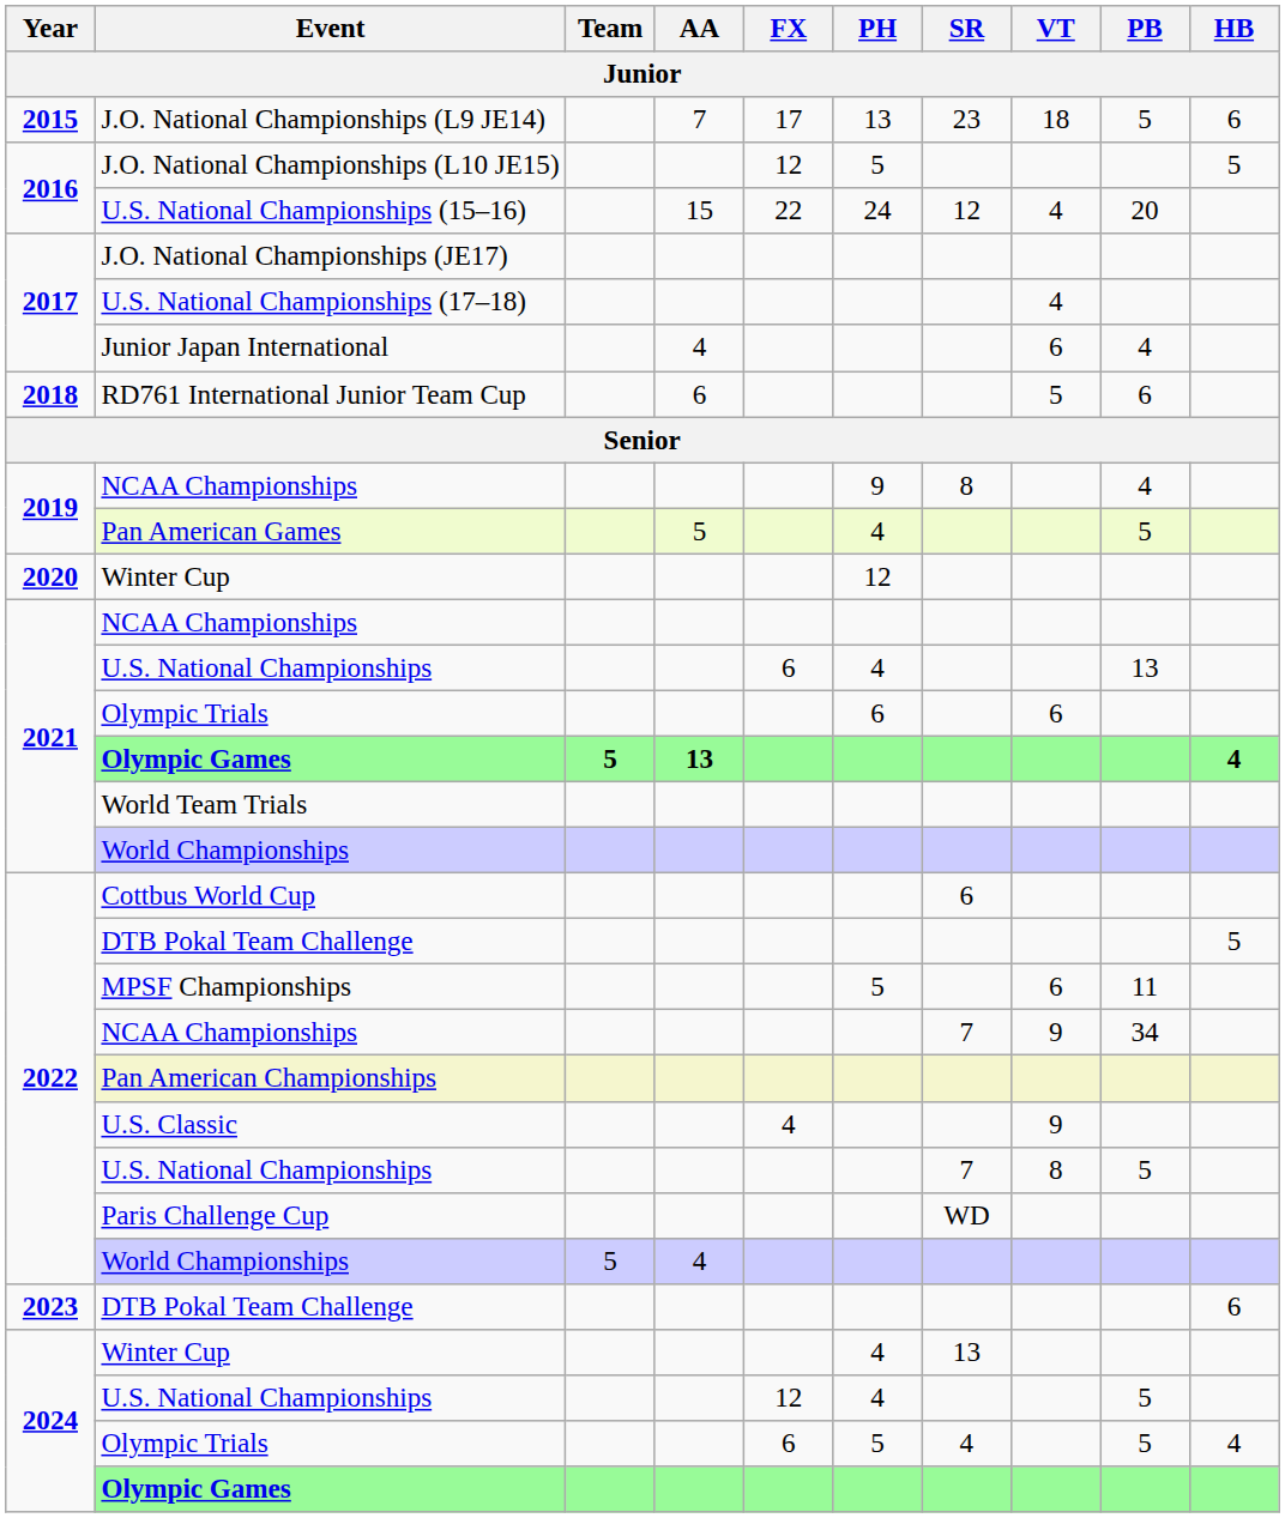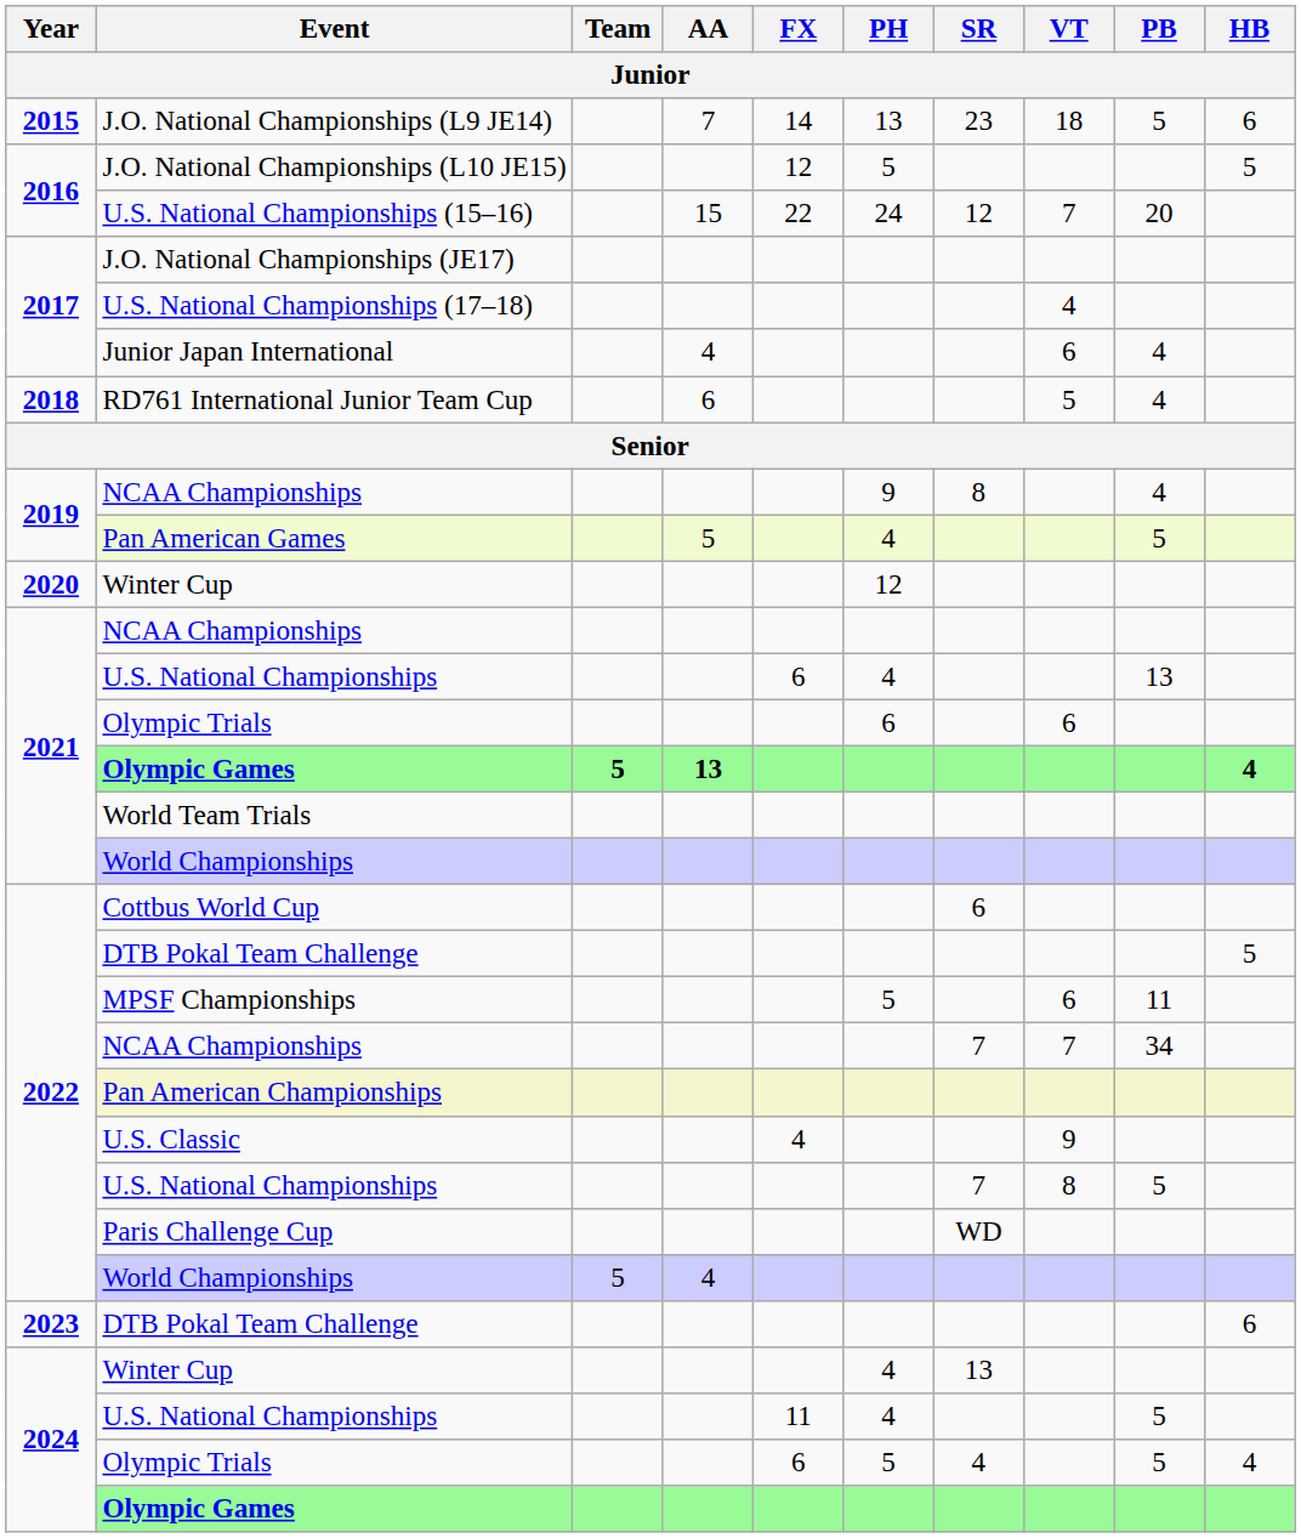J.O. National Championships (L9 JE14) | FX: 17 -> 14
U.S. National Championships (15–16) | VT: 4 -> 7
RD761 International Junior Team Cup | PB: 6 -> 4
2022 / NCAA Championships | VT: 9 -> 7
2024 / U.S. National Championships | FX: 12 -> 11
